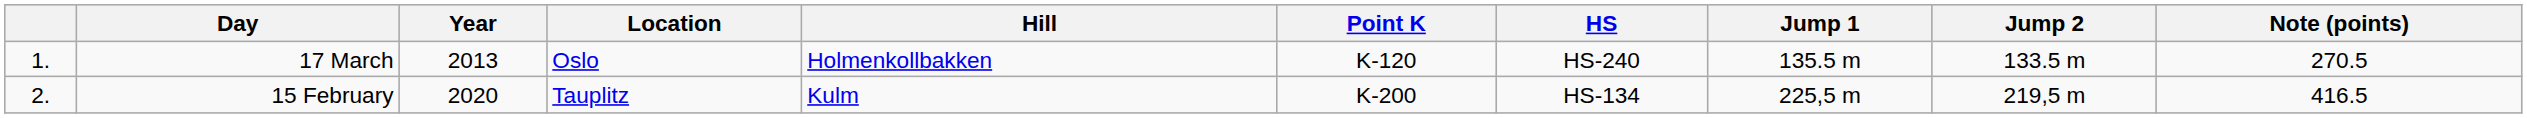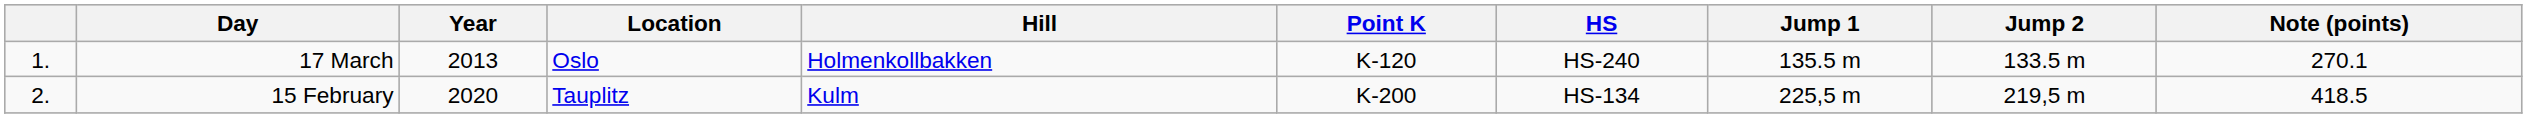17 March | Note (points): 270.5 -> 270.1
15 February | Note (points): 416.5 -> 418.5
